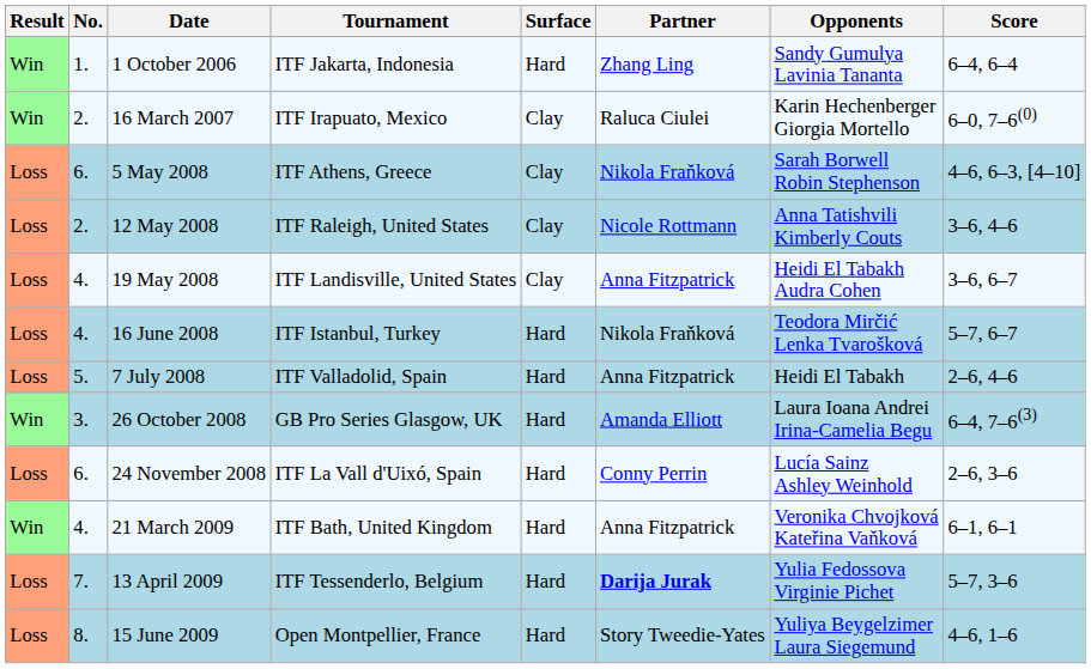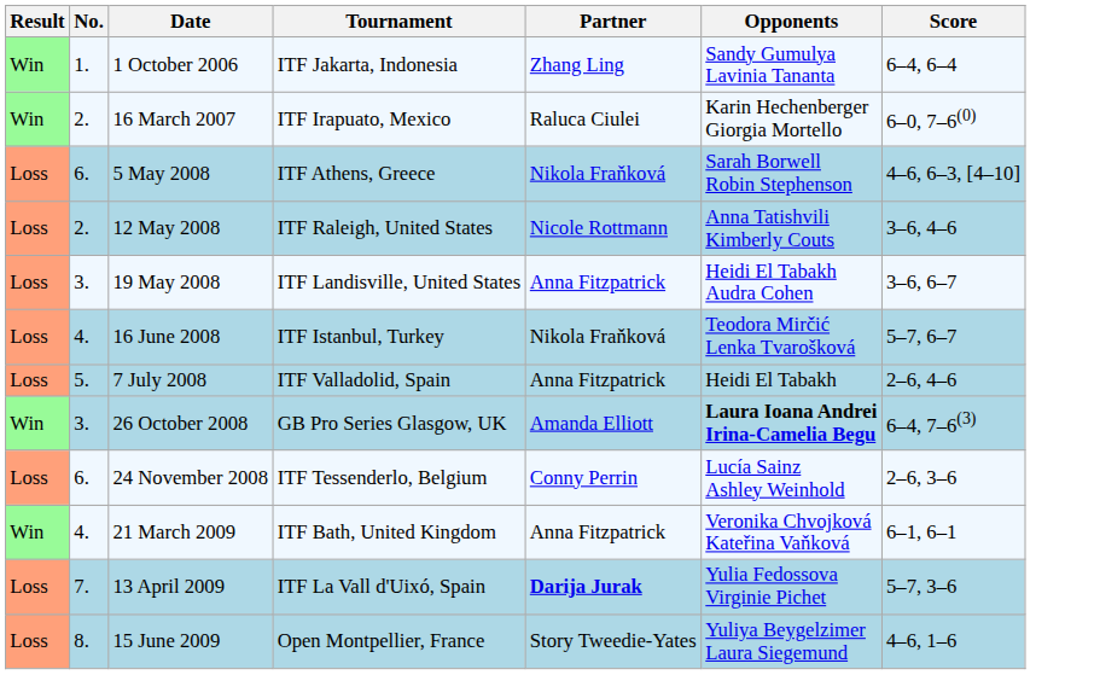- column: Surface | Hard | Clay | Clay | Clay | Clay | Hard | Hard | Hard | Hard | Hard | Hard | Hard
19 May 2008 | No.: 4. -> 3.
26 October 2008 | Opponents: normal -> bold
24 November 2008 | Tournament: ITF La Vall d'Uixó, Spain -> ITF Tessenderlo, Belgium
13 April 2009 | Tournament: ITF Tessenderlo, Belgium -> ITF La Vall d'Uixó, Spain
